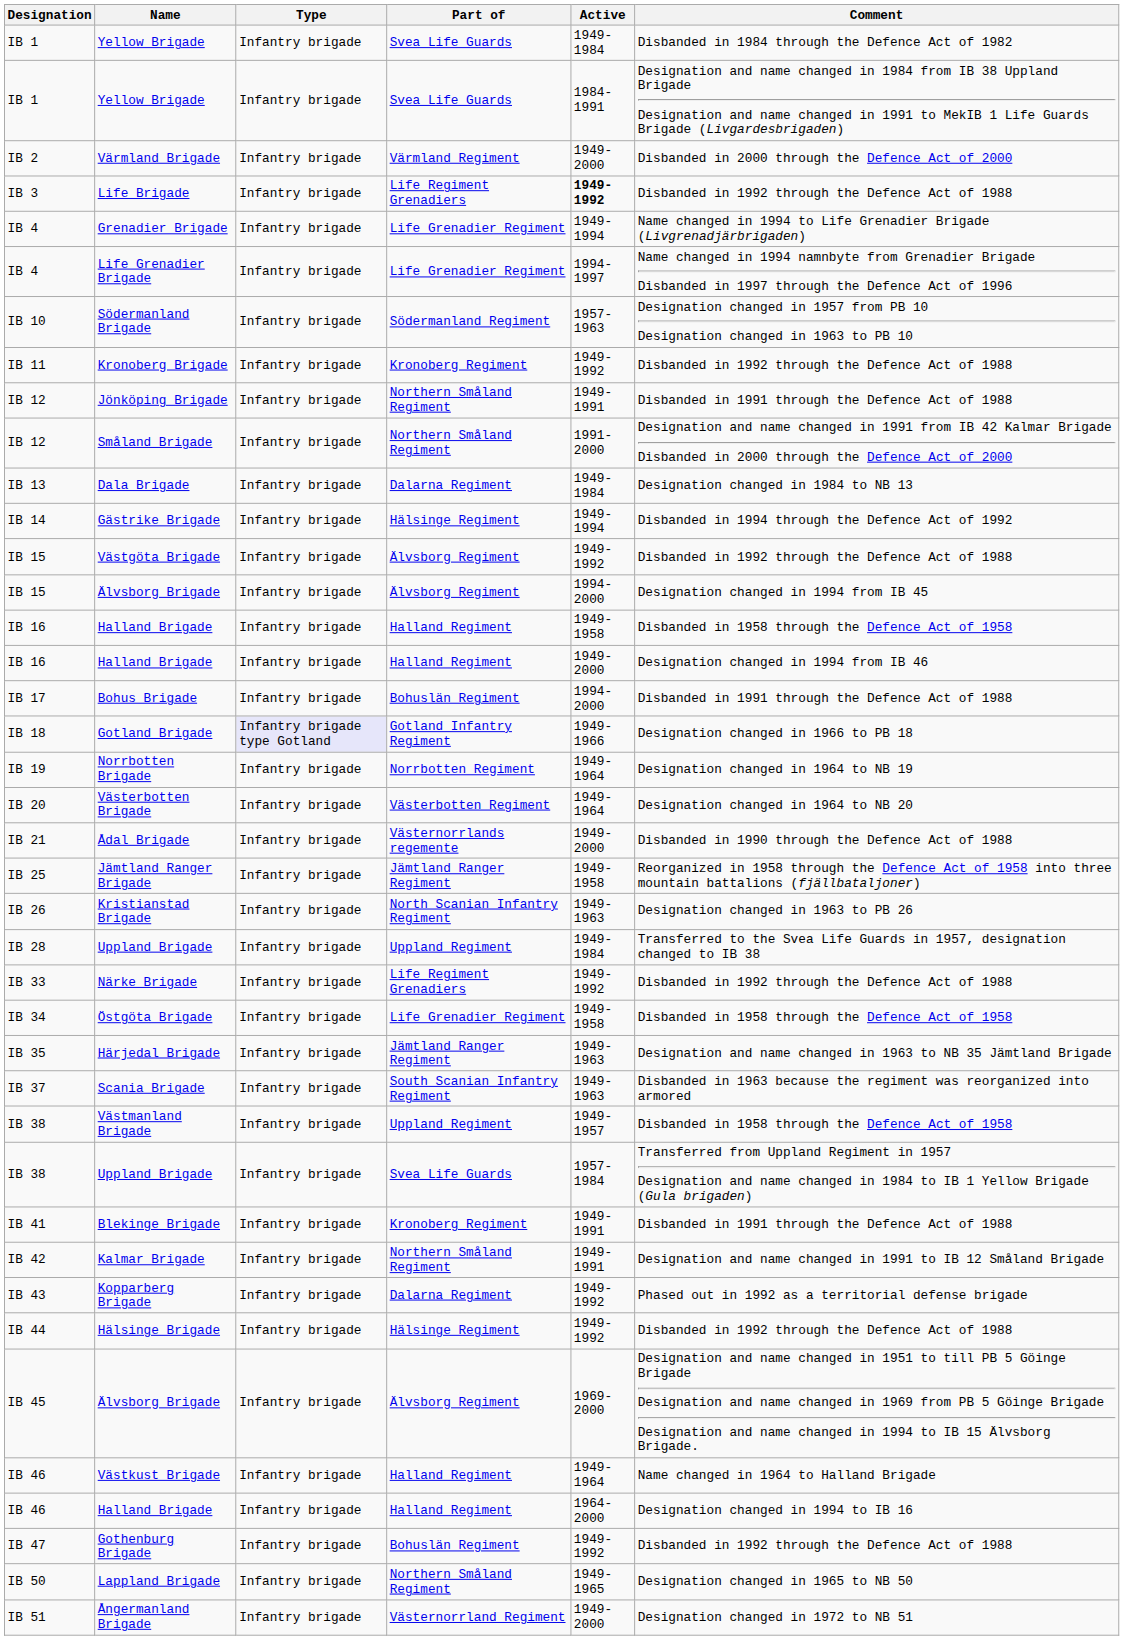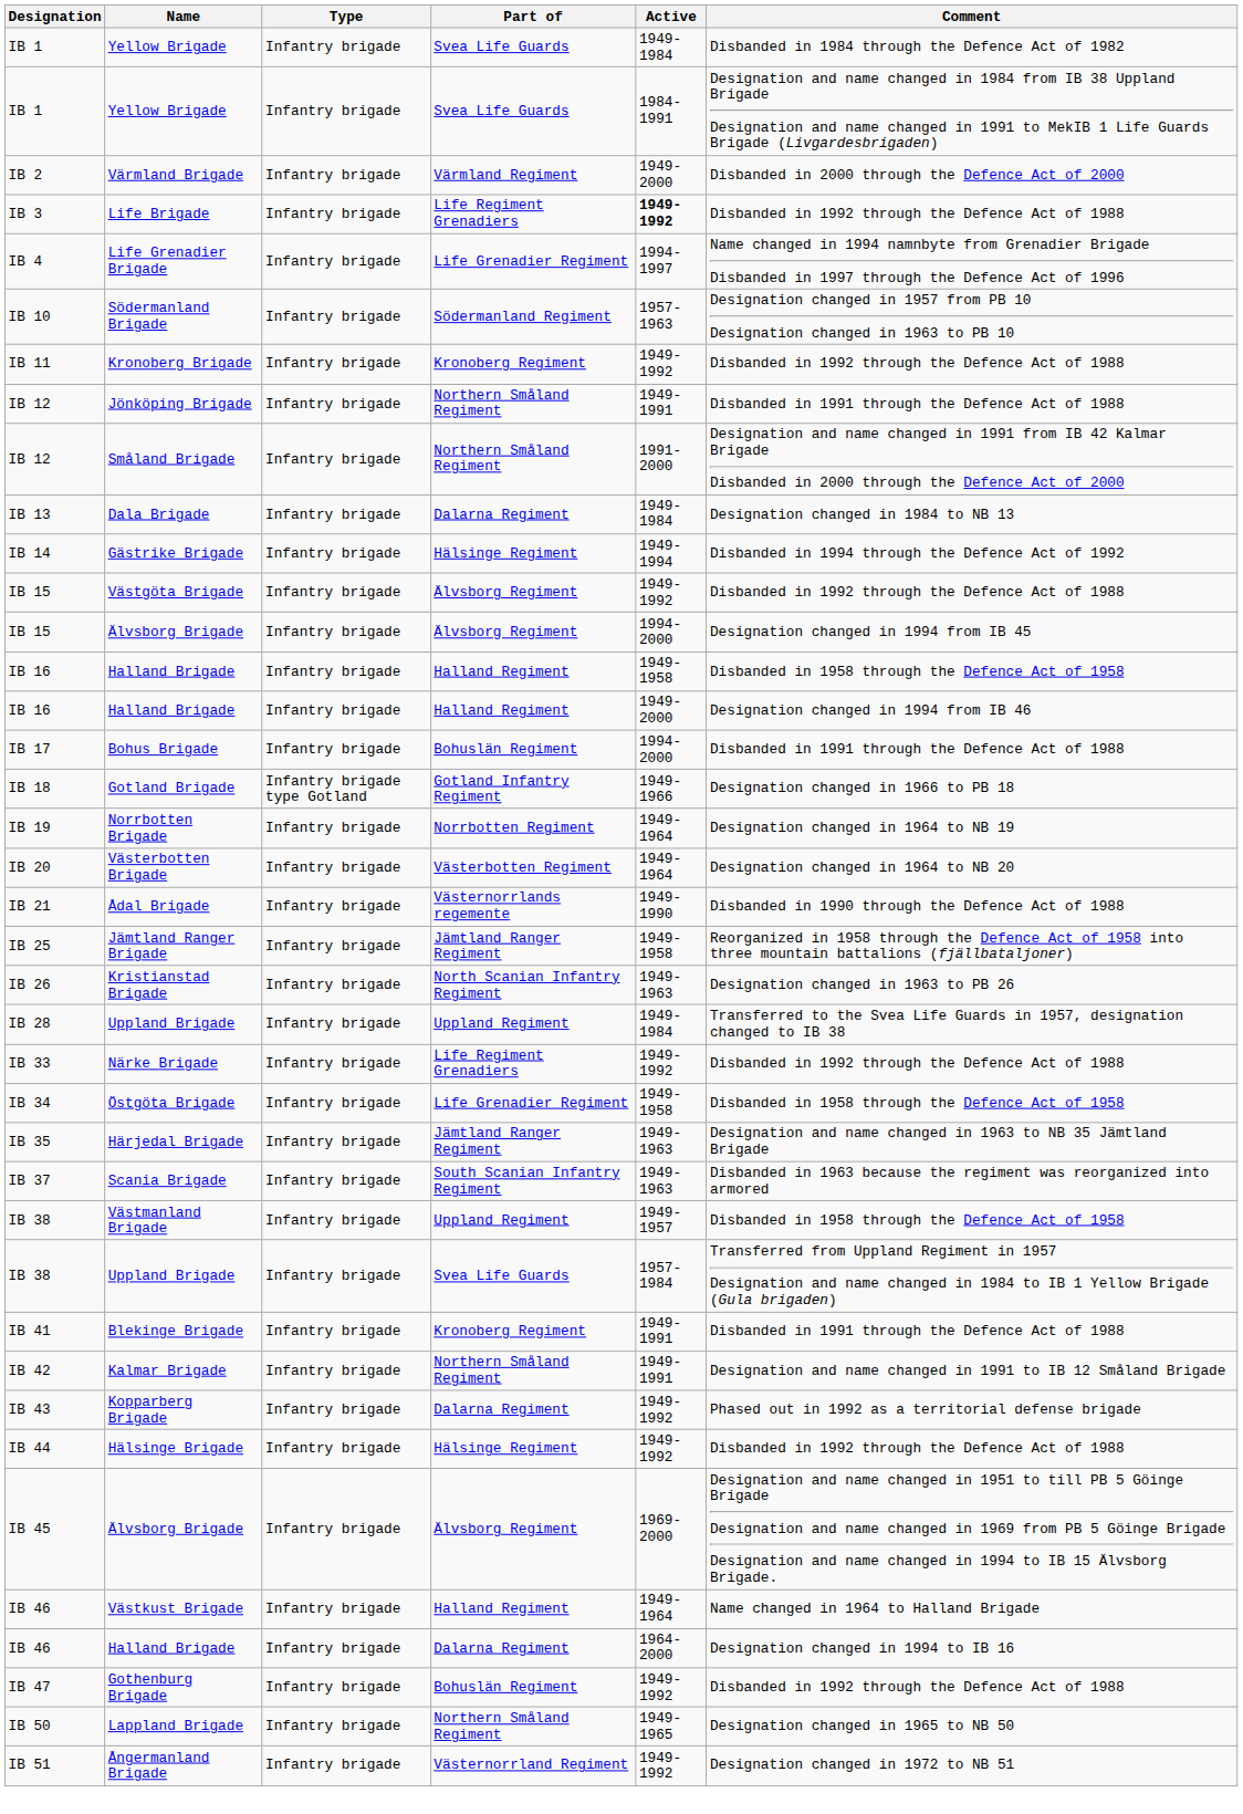- row: IB 4 | Grenadier Brigade | Infantry brigade | Life Grenadier Regiment | 1949-1994 | Name changed in 1994 to Life Grenadier Brigade (Livgrenadjärbrigaden)
Gotland Brigade | Type: lavender background -> no background
Ådal Brigade | Active: 1949-2000 -> 1949-1990
IB 46 / Halland Brigade | Part of: Halland Regiment -> Dalarna Regiment
Ångermanland Brigade | Active: 1949-2000 -> 1949-1992
